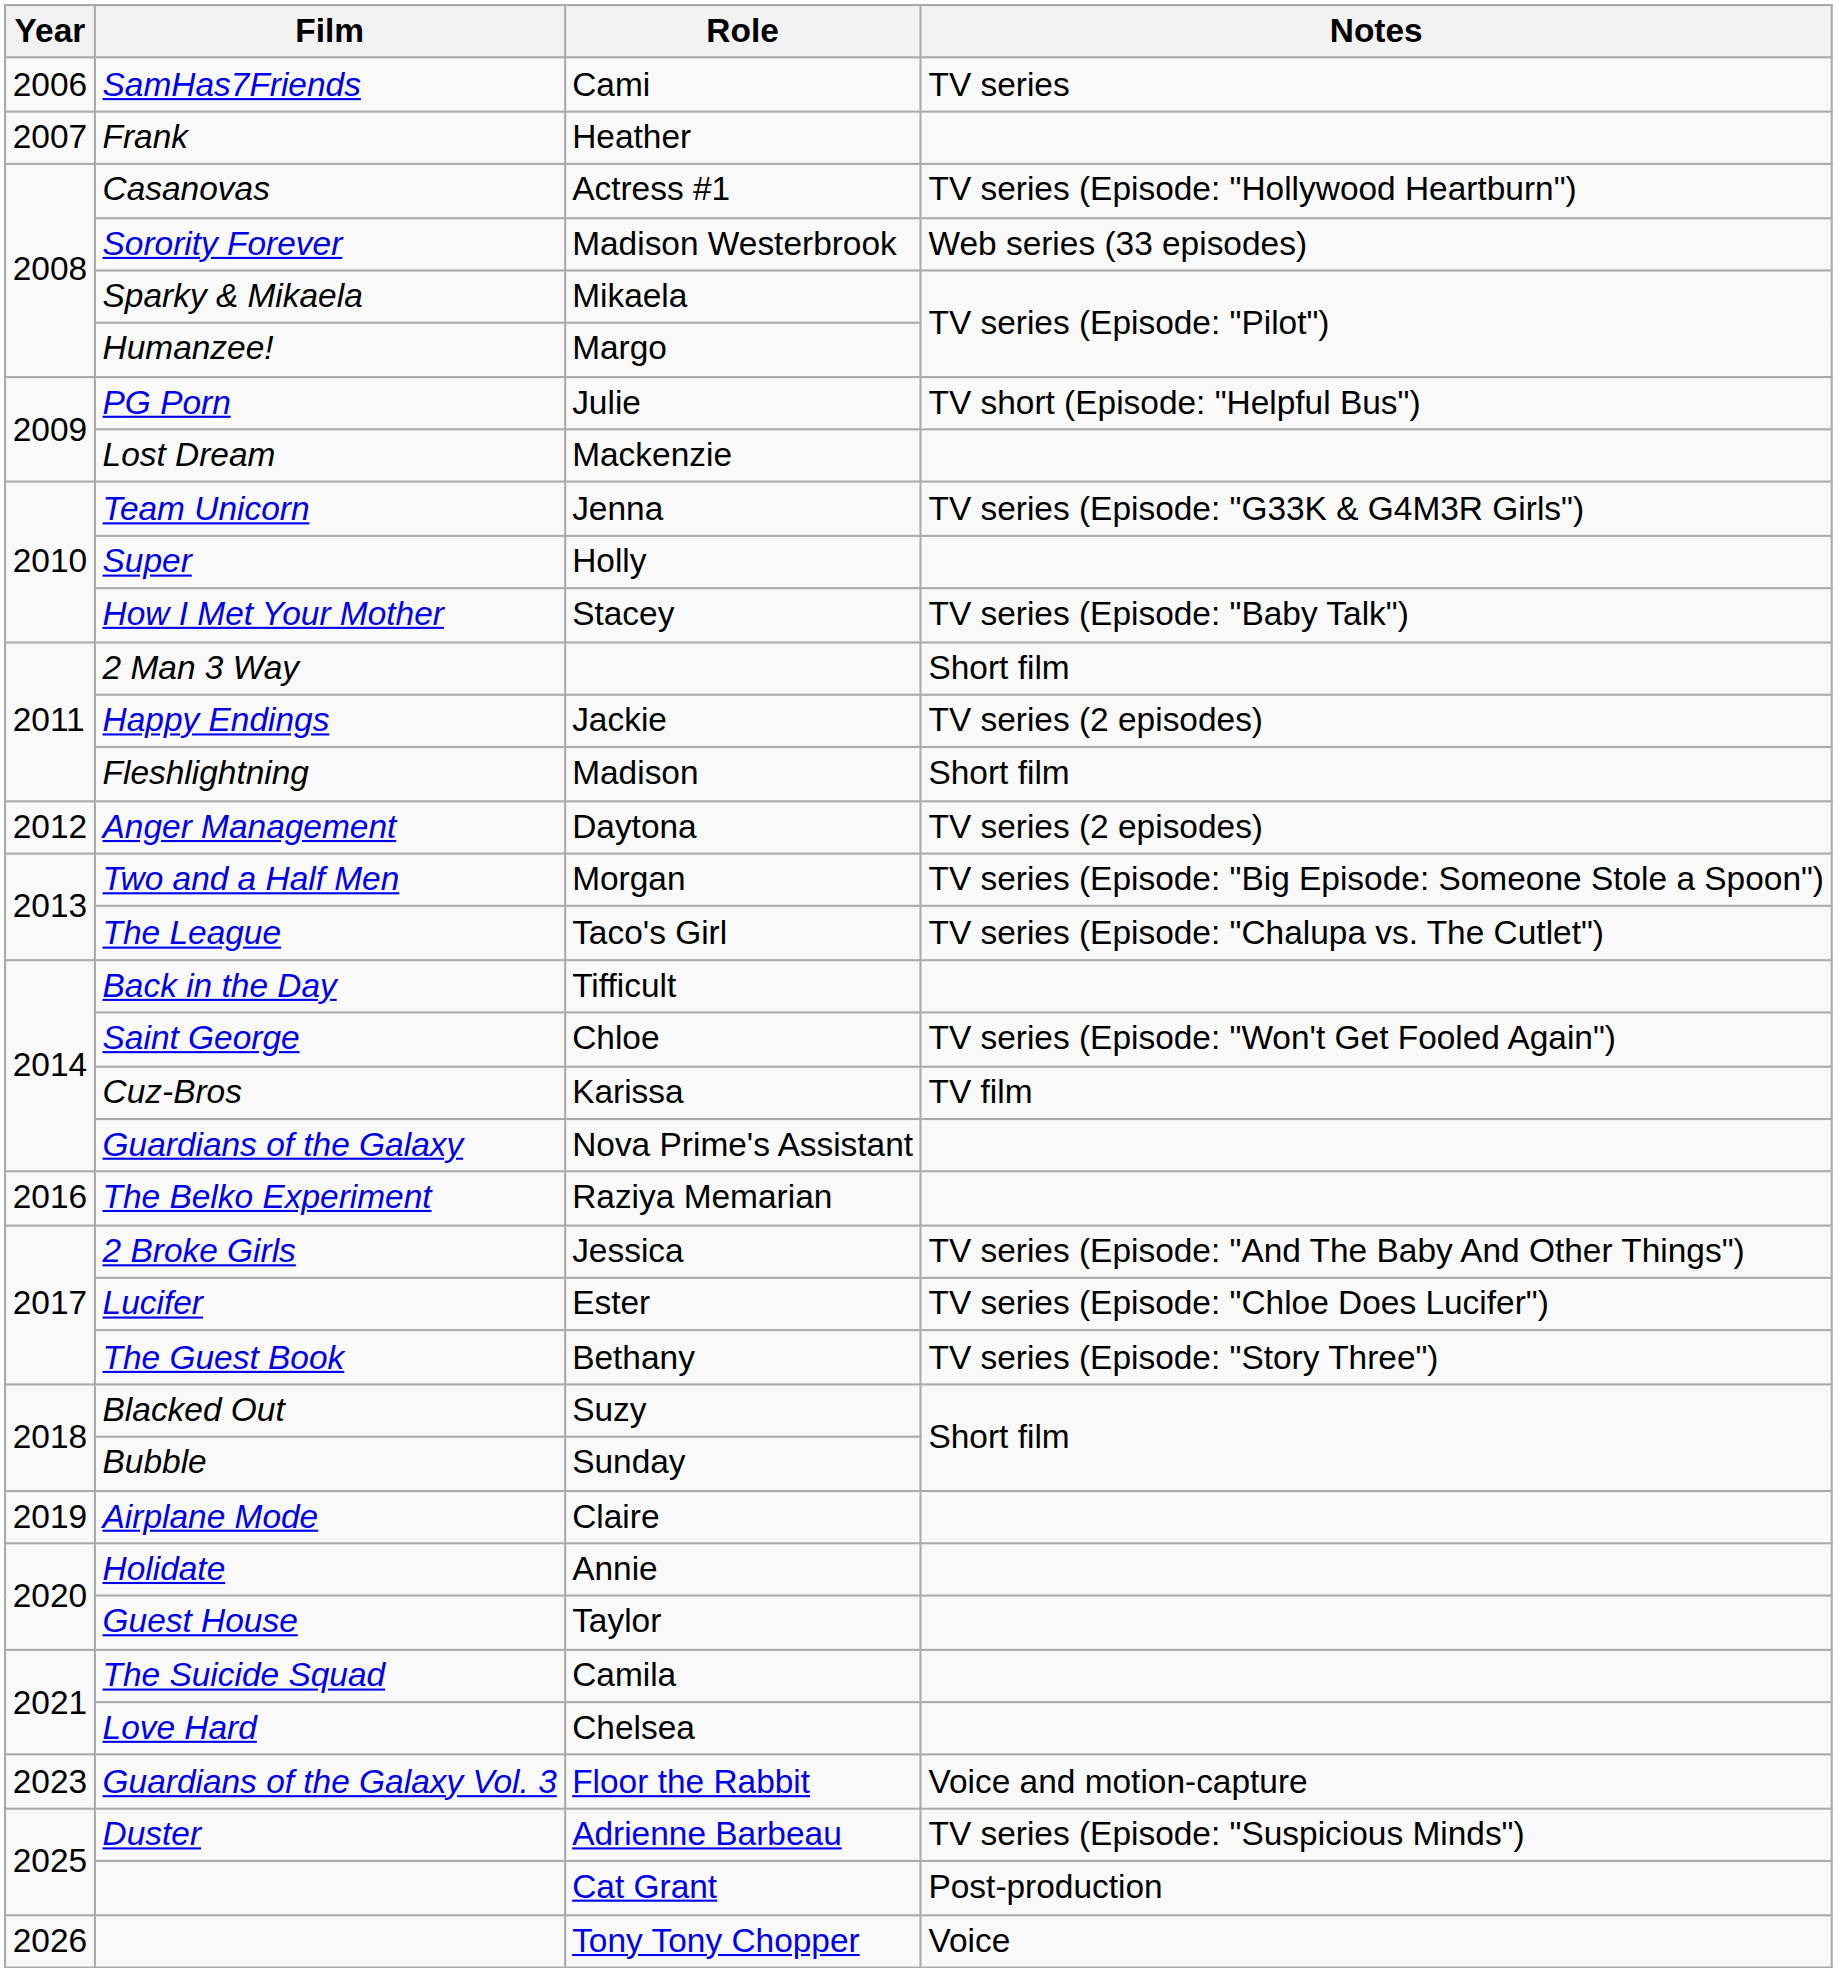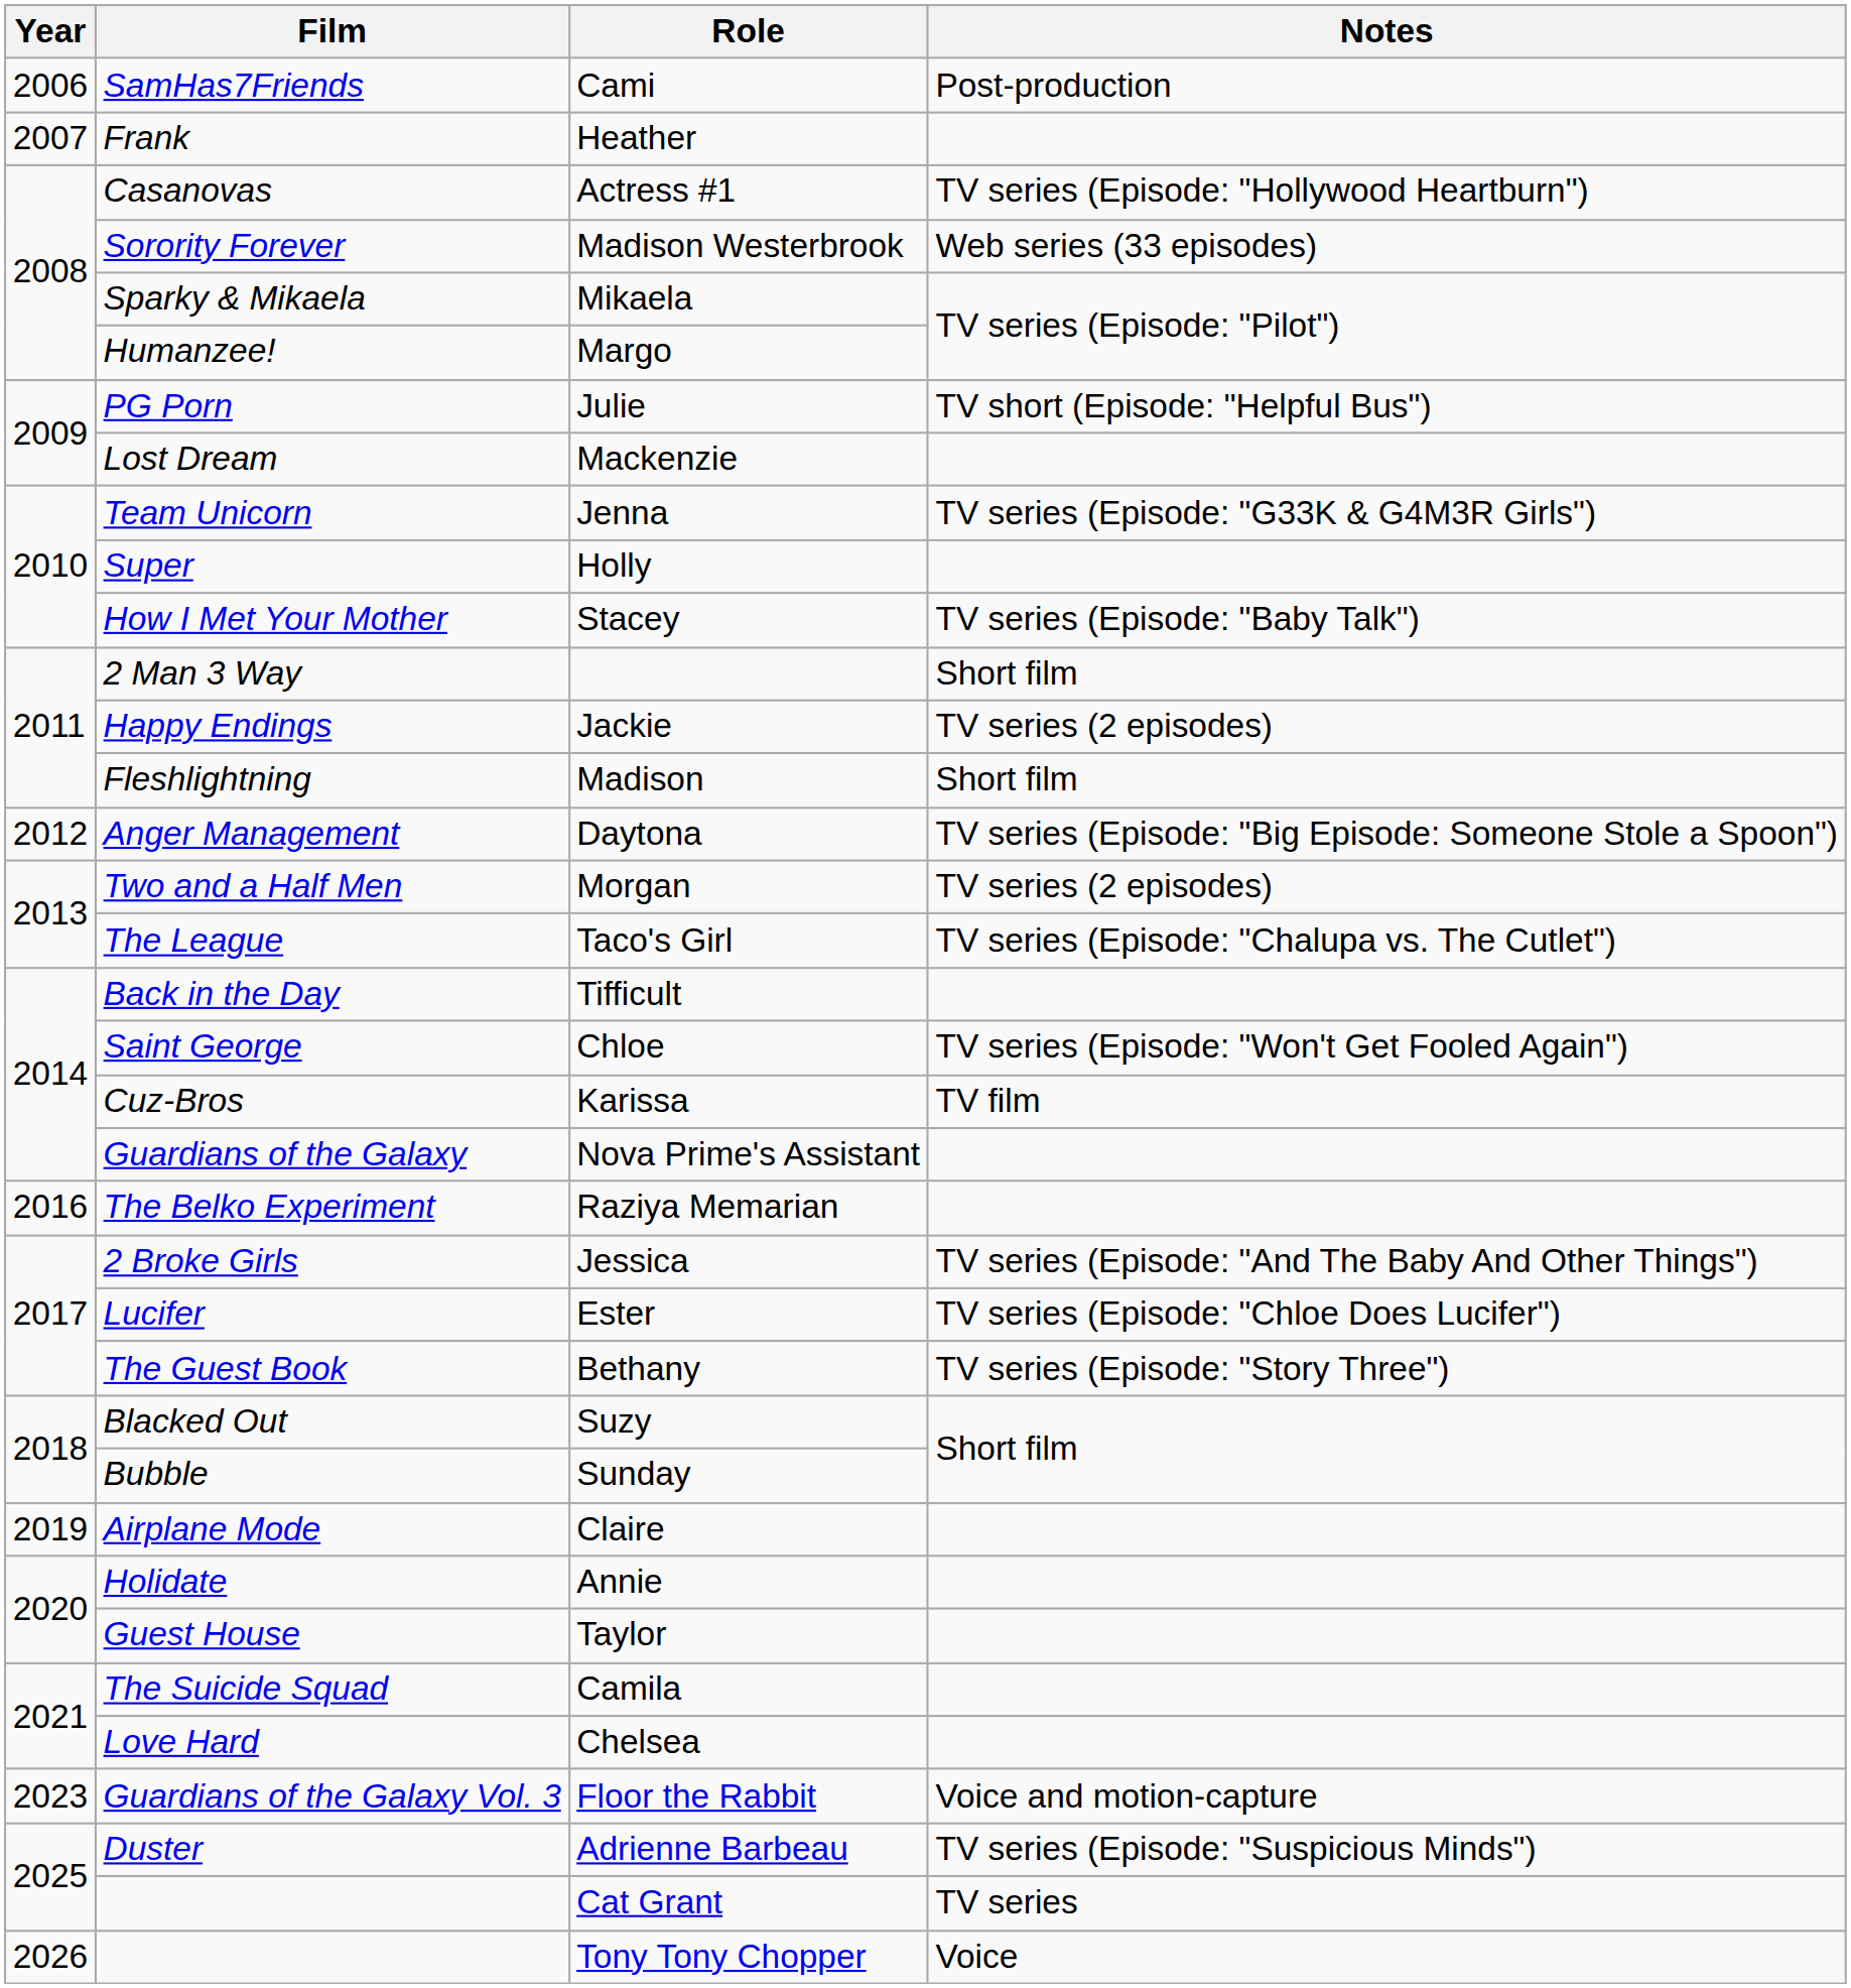Cami | Notes: TV series -> Post-production
Daytona | Notes: TV series (2 episodes) -> TV series (Episode: "Big Episode: Someone Stole a Spoon")
Morgan | Notes: TV series (Episode: "Big Episode: Someone Stole a Spoon") -> TV series (2 episodes)
Cat Grant | Notes: Post-production -> TV series
